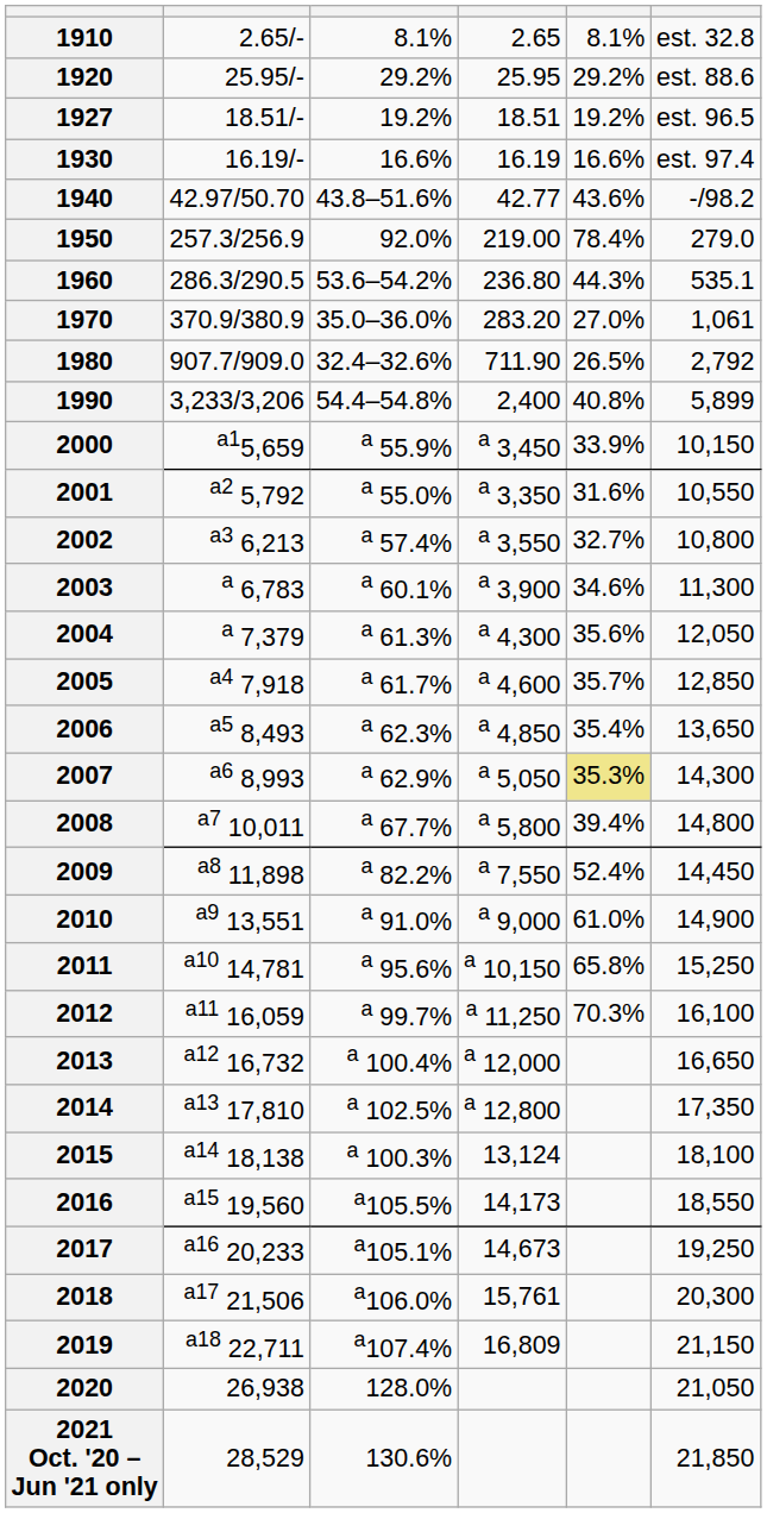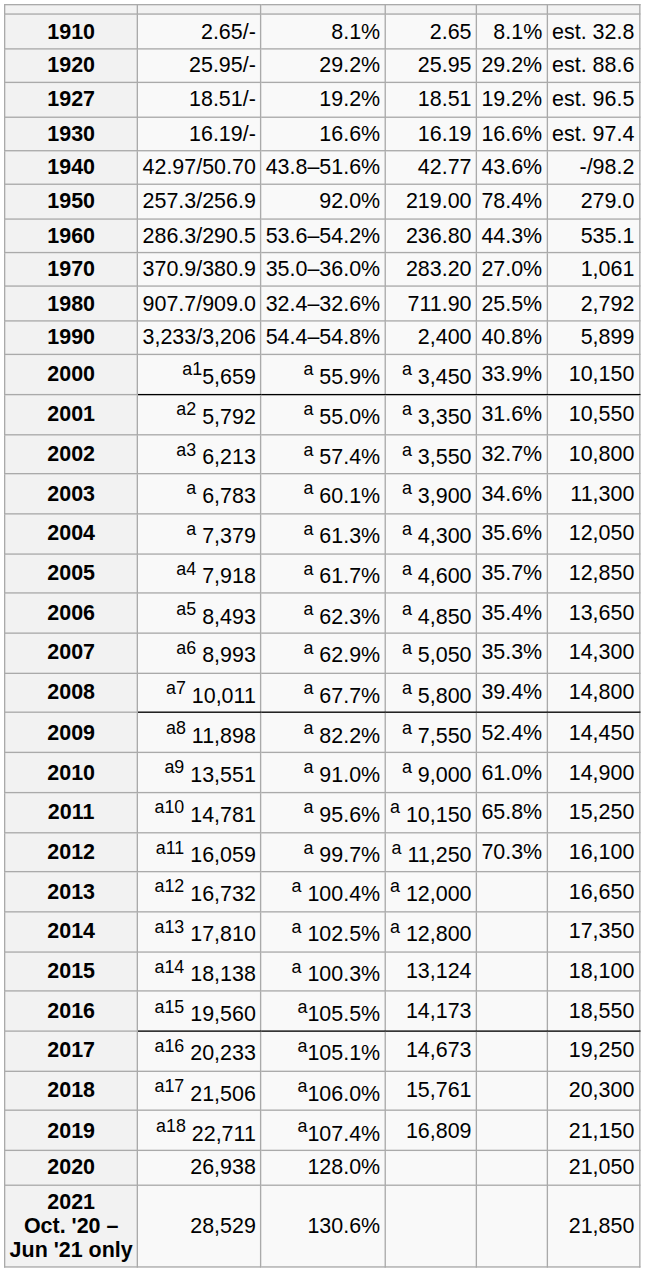1980 | column 5: 26.5% -> 25.5%
2007 | column 5: khaki background -> no background
